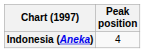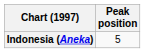Indonesia (Aneka) | Peak position: 4 -> 5
